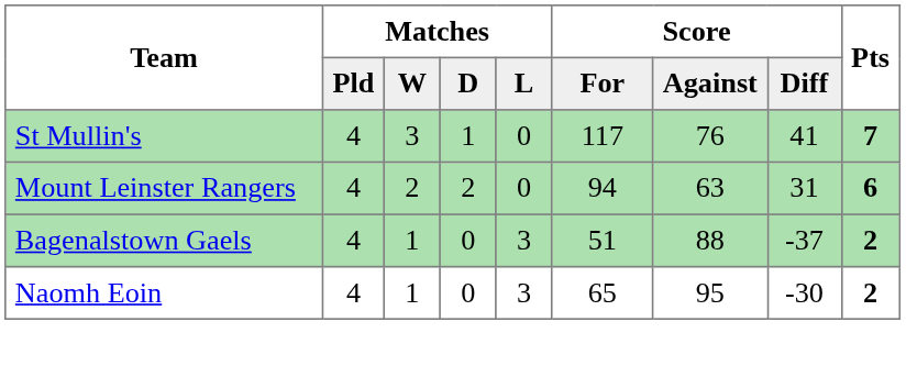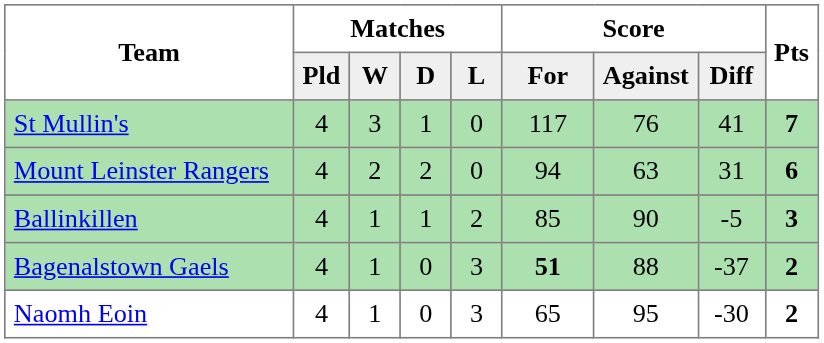+ row: Ballinkillen | 4 | 1 | 1 | 2 | 85 | 90 | -5 | 3
Bagenalstown Gaels | Score / For: normal -> bold
